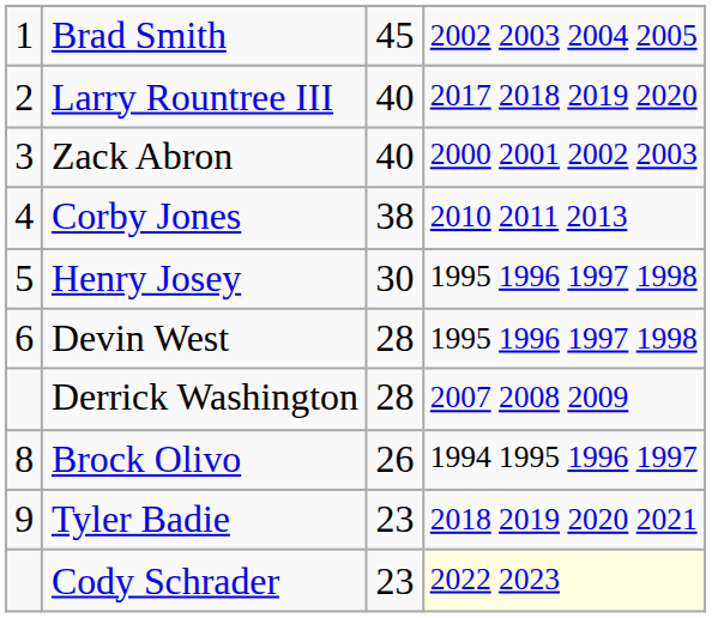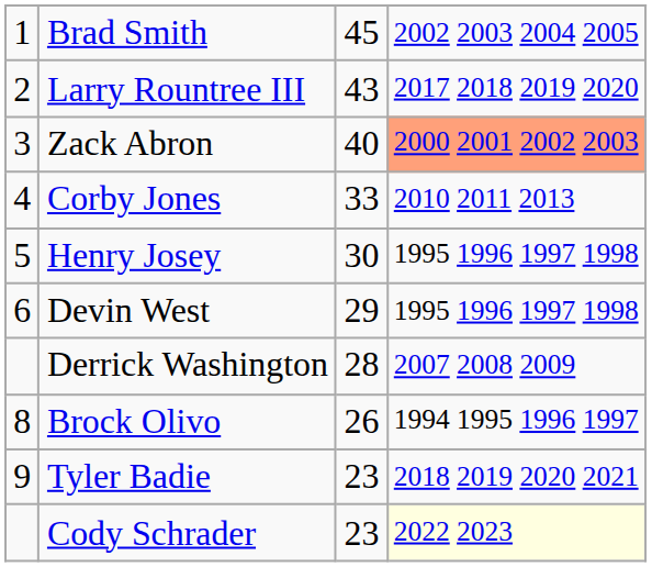Larry Rountree III | column 3: 40 -> 43
Zack Abron | column 4: no background -> lightsalmon background
Corby Jones | column 3: 38 -> 33
Devin West | column 3: 28 -> 29
